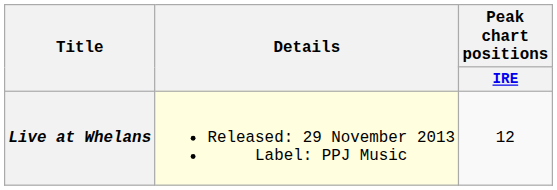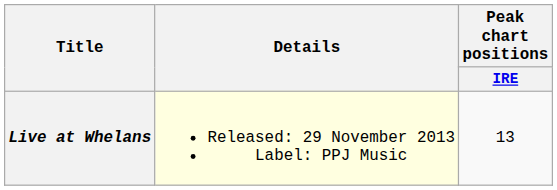Live at Whelans | Peak chart positions / IRE: 12 -> 13
